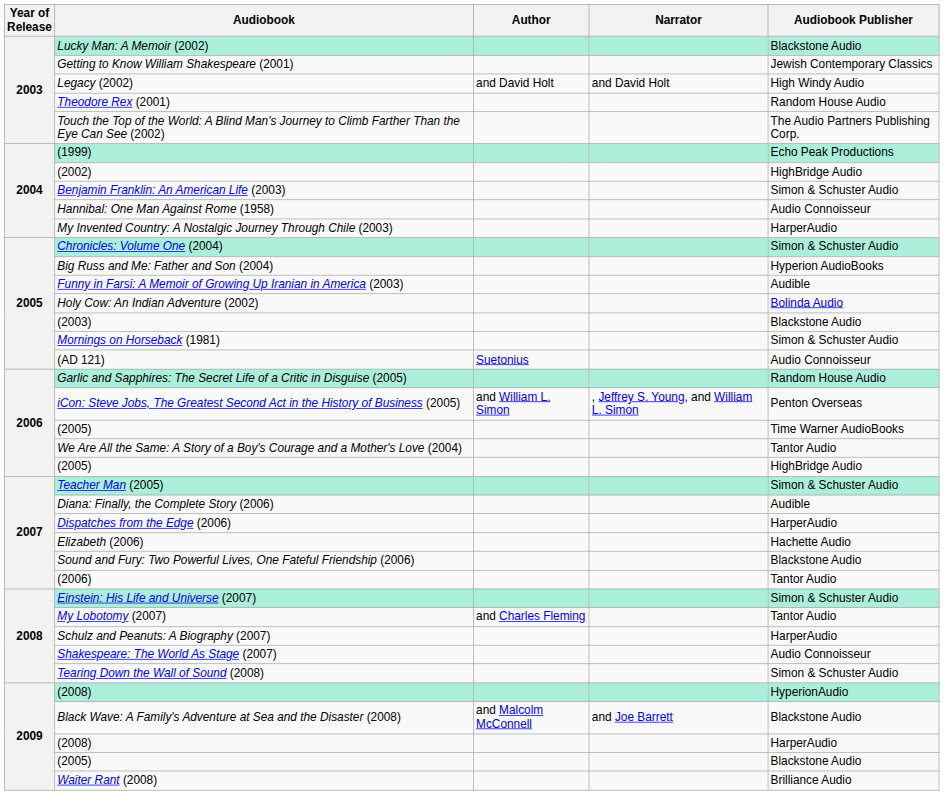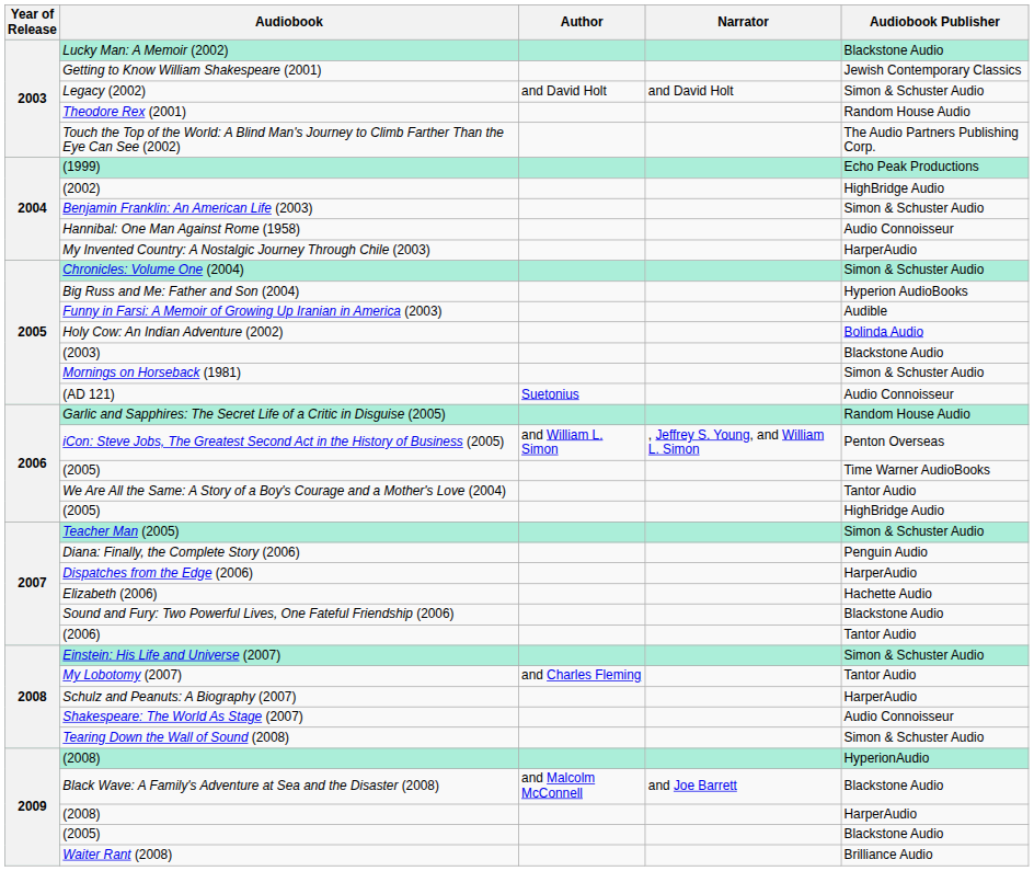Legacy (2002) | Audiobook Publisher: High Windy Audio -> Simon & Schuster Audio
Diana: Finally, the Complete Story (2006) | Audiobook Publisher: Audible -> Penguin Audio
